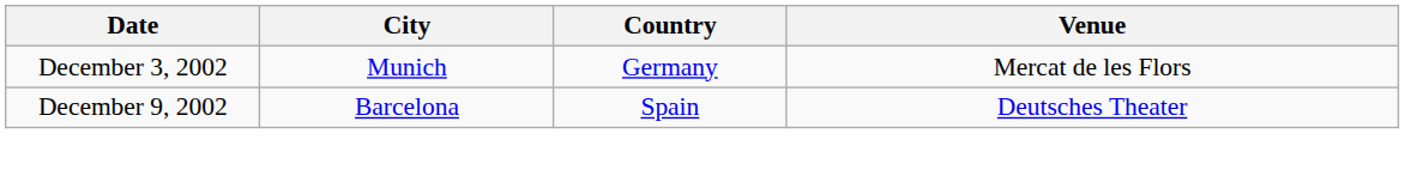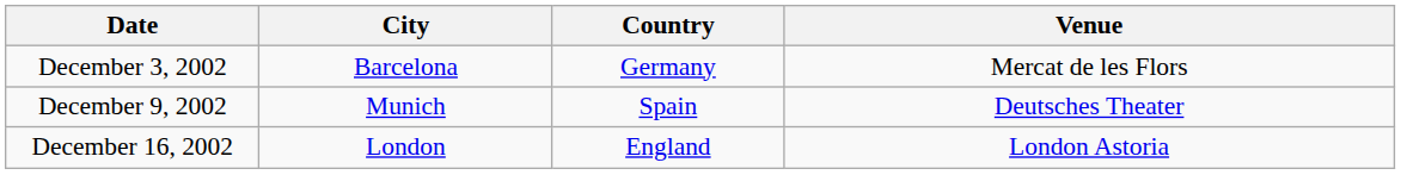December 3, 2002 | City: Munich -> Barcelona
December 9, 2002 | City: Barcelona -> Munich
+ row: December 16, 2002 | London | England | London Astoria
